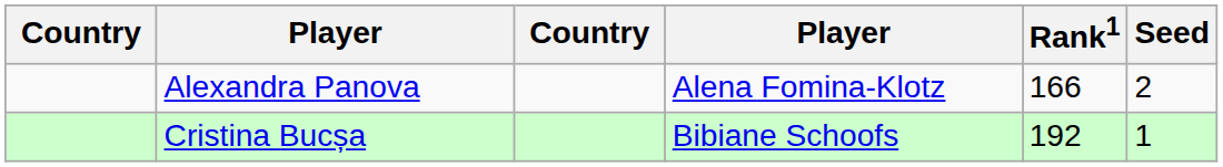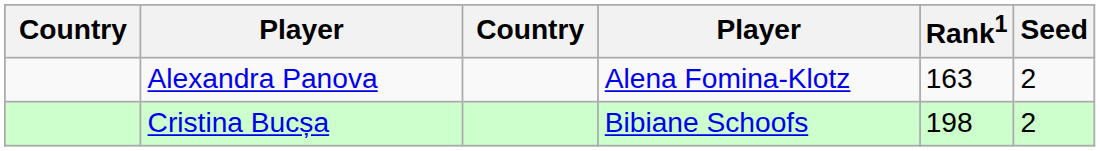Alexandra Panova | Rank1: 166 -> 163
Cristina Bucșa | Rank1: 192 -> 198
Cristina Bucșa | Seed: 1 -> 2
